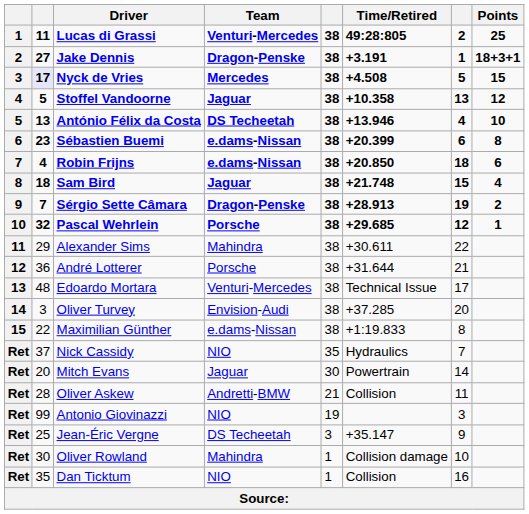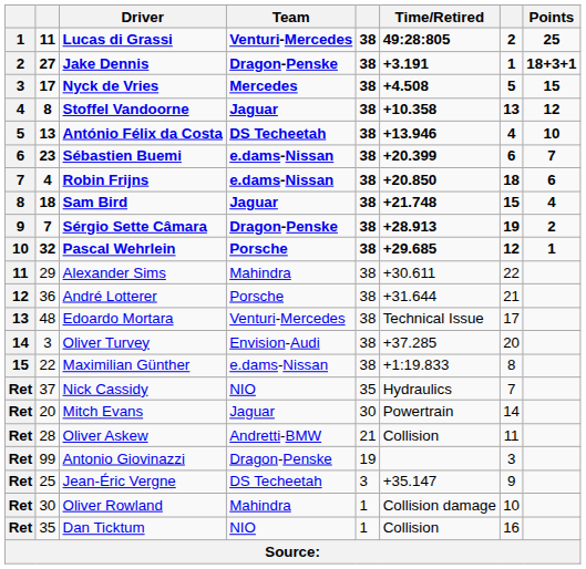Nyck de Vries | column 2: lavender background -> no background
Stoffel Vandoorne | column 2: 5 -> 8
Sébastien Buemi | Points: 8 -> 7
Antonio Giovinazzi | Team: NIO -> Dragon-Penske
